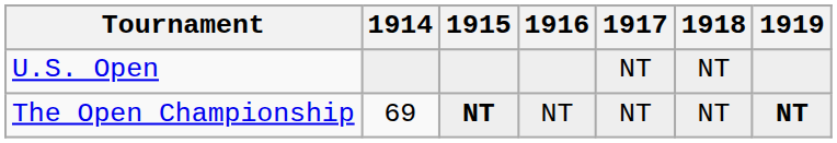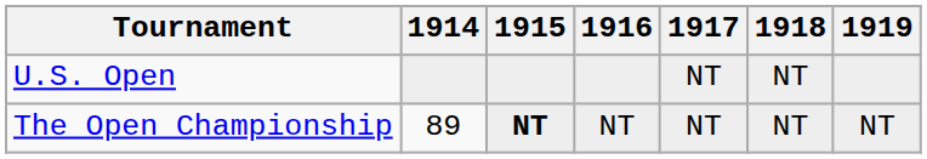The Open Championship | 1914: 69 -> 89
The Open Championship | 1919: bold -> normal
